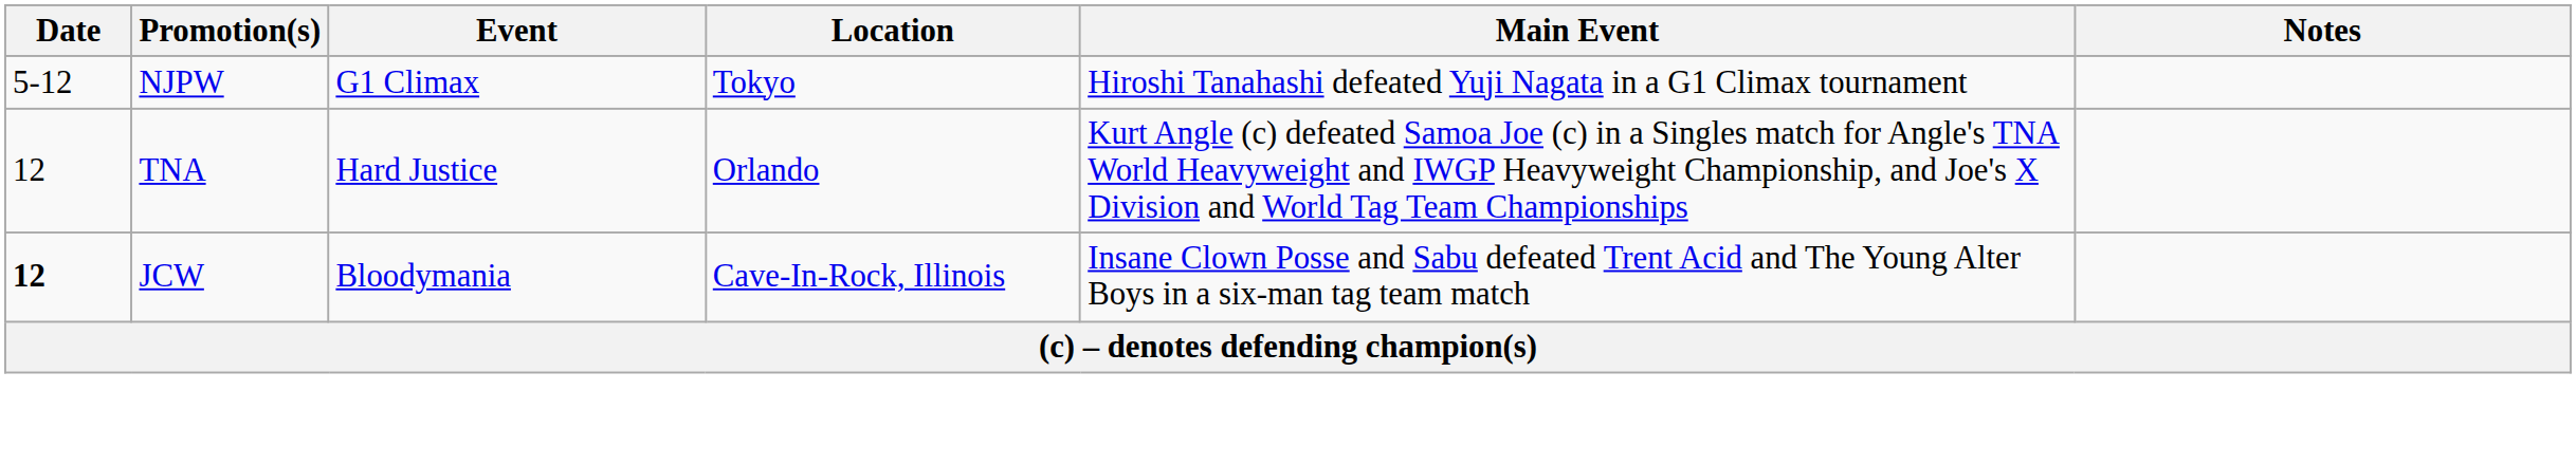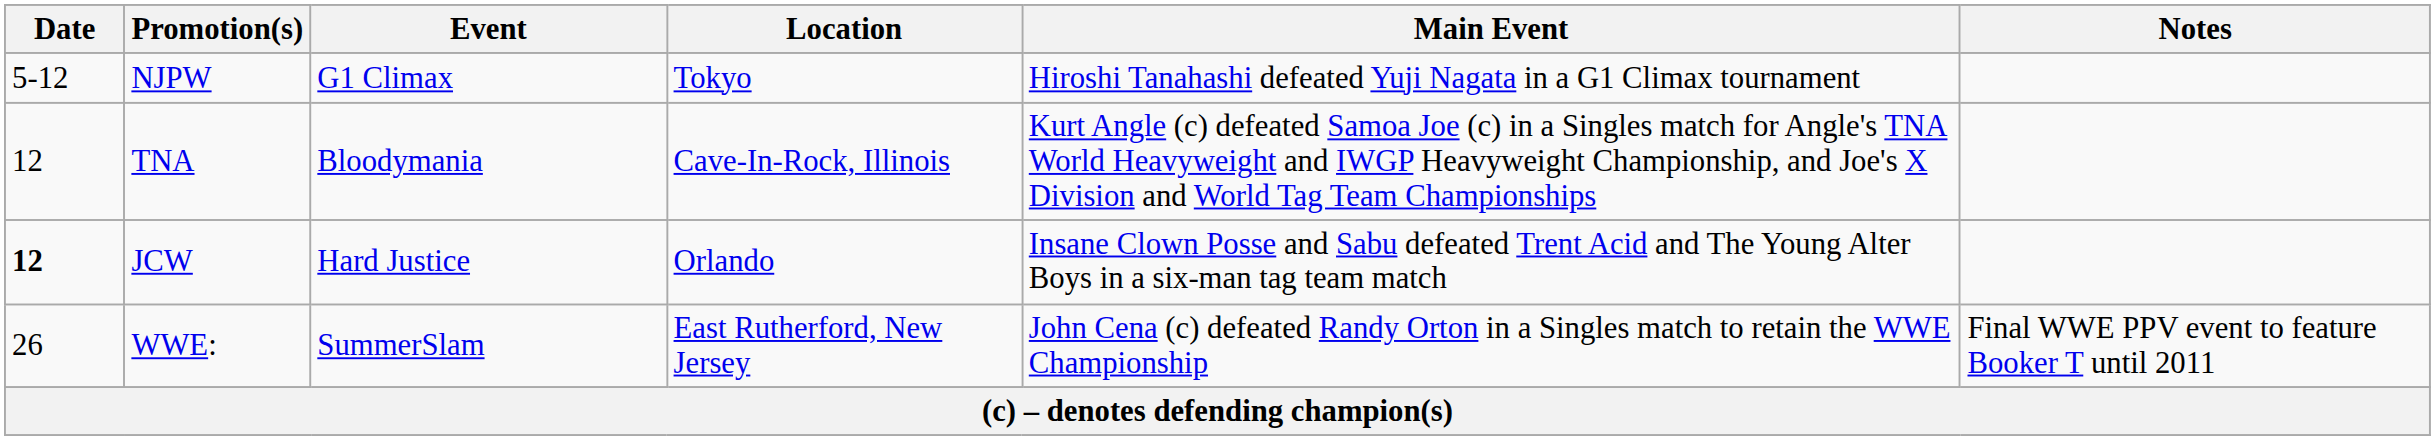TNA | Event: Hard Justice -> Bloodymania
TNA | Location: Orlando -> Cave-In-Rock, Illinois
JCW | Event: Bloodymania -> Hard Justice
JCW | Location: Cave-In-Rock, Illinois -> Orlando
+ row: 26 | WWE: | SummerSlam | East Rutherford, New Jersey | John Cena (c) defeated Randy Orton in a Singles match to retain the WWE Championship | Final WWE PPV event to feature Booker T until 2011
